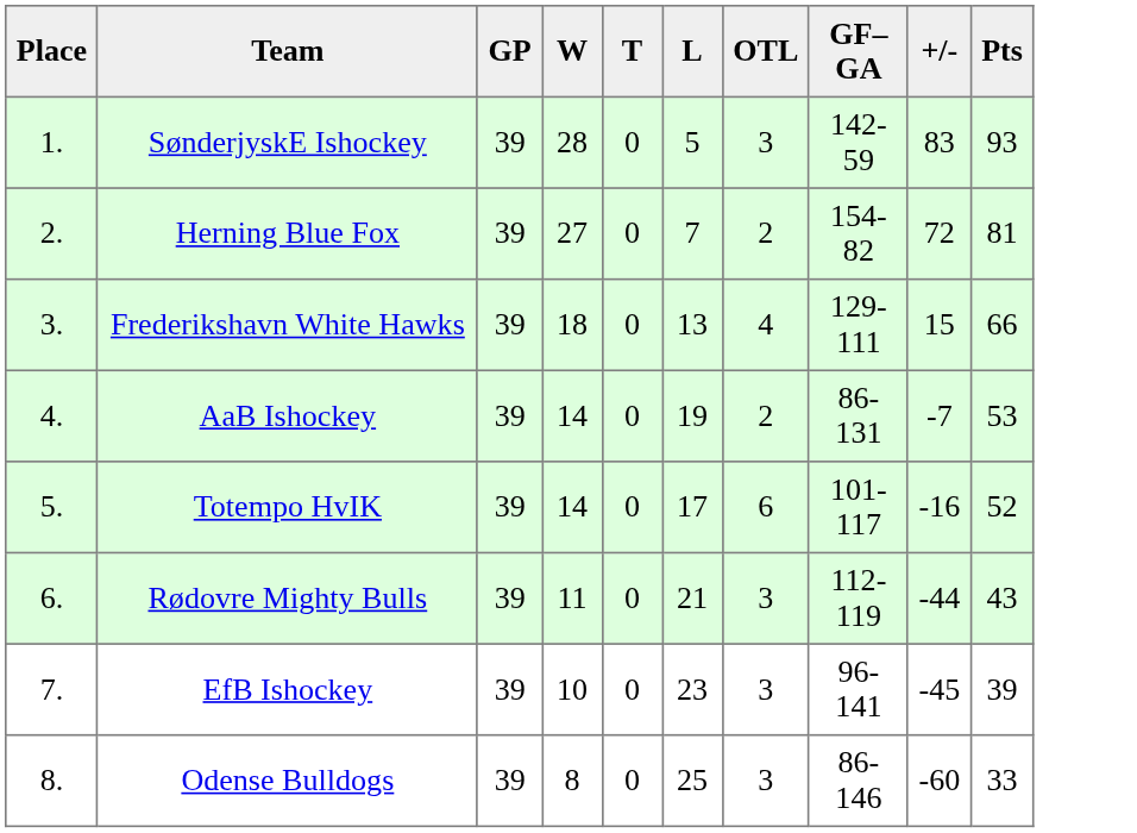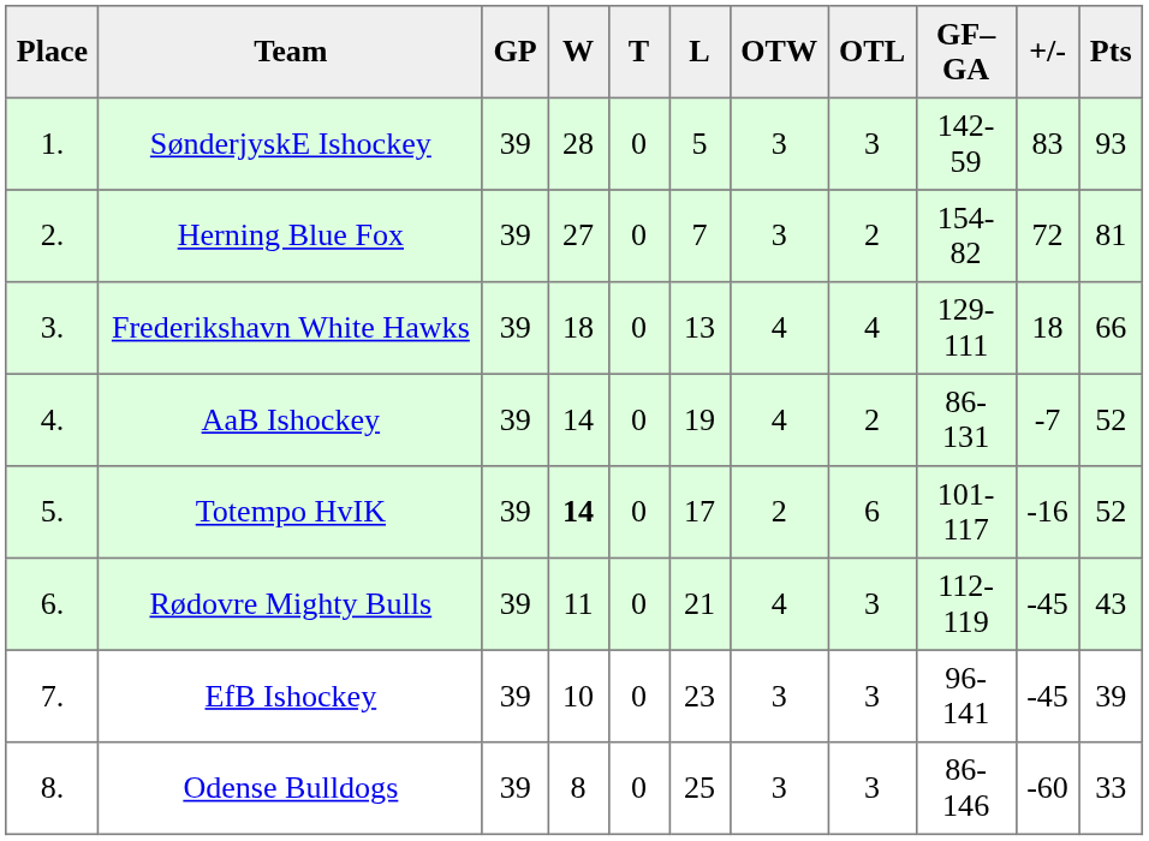+ column: OTW | 3 | 3 | 4 | 4 | 2 | 4 | 3 | 3
Frederikshavn White Hawks | +/-: 15 -> 18
AaB Ishockey | Pts: 53 -> 52
Totempo HvIK | W: normal -> bold
Rødovre Mighty Bulls | +/-: -44 -> -45
